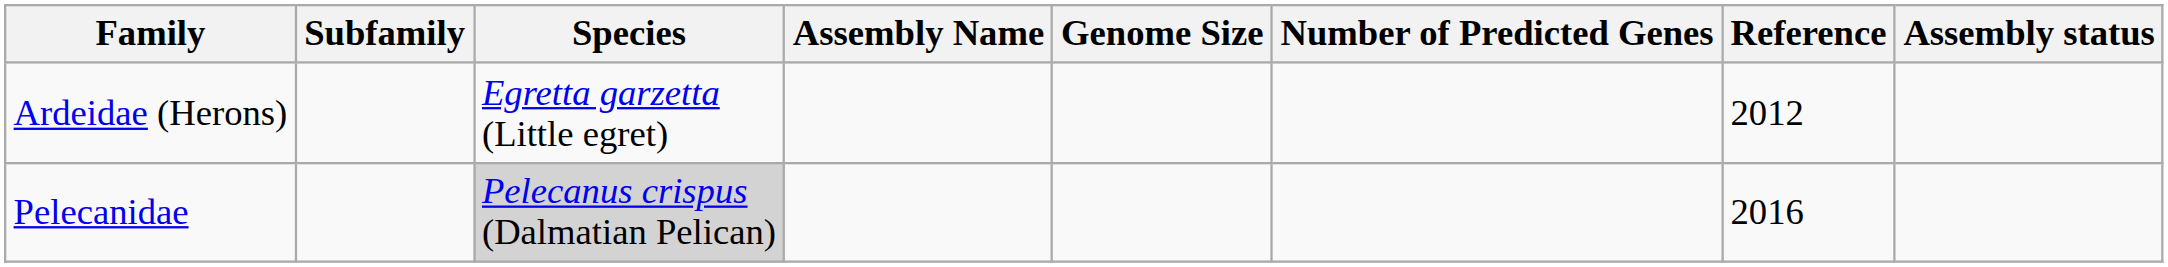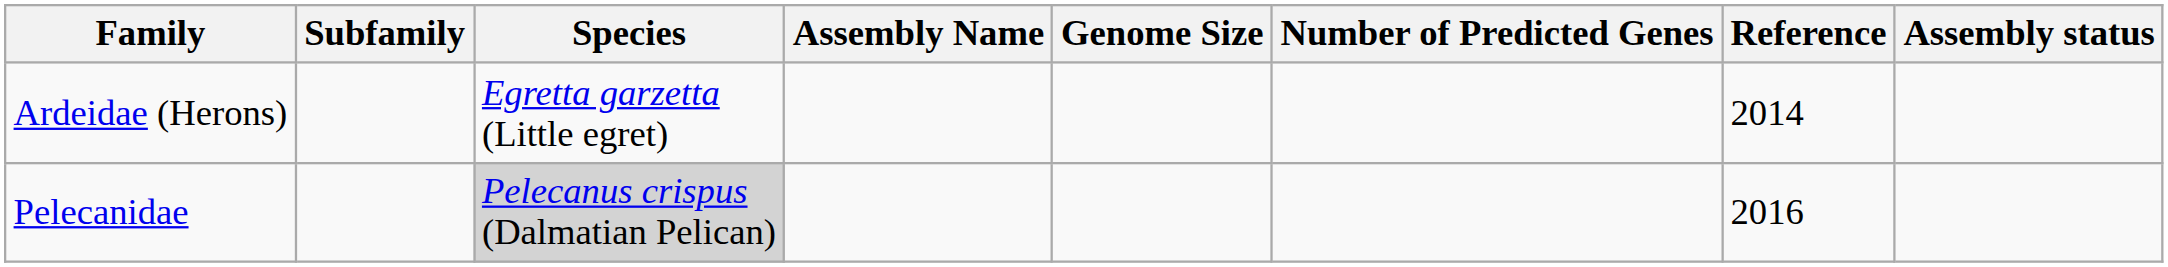Ardeidae (Herons) | Reference: 2012 -> 2014
